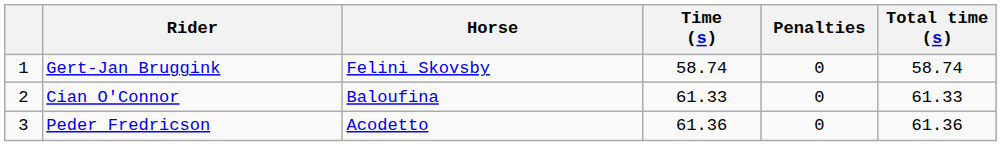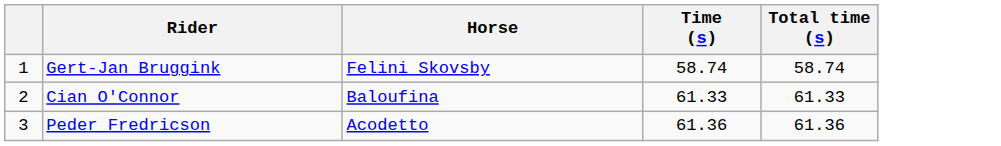- column: Penalties | 0 | 0 | 0
